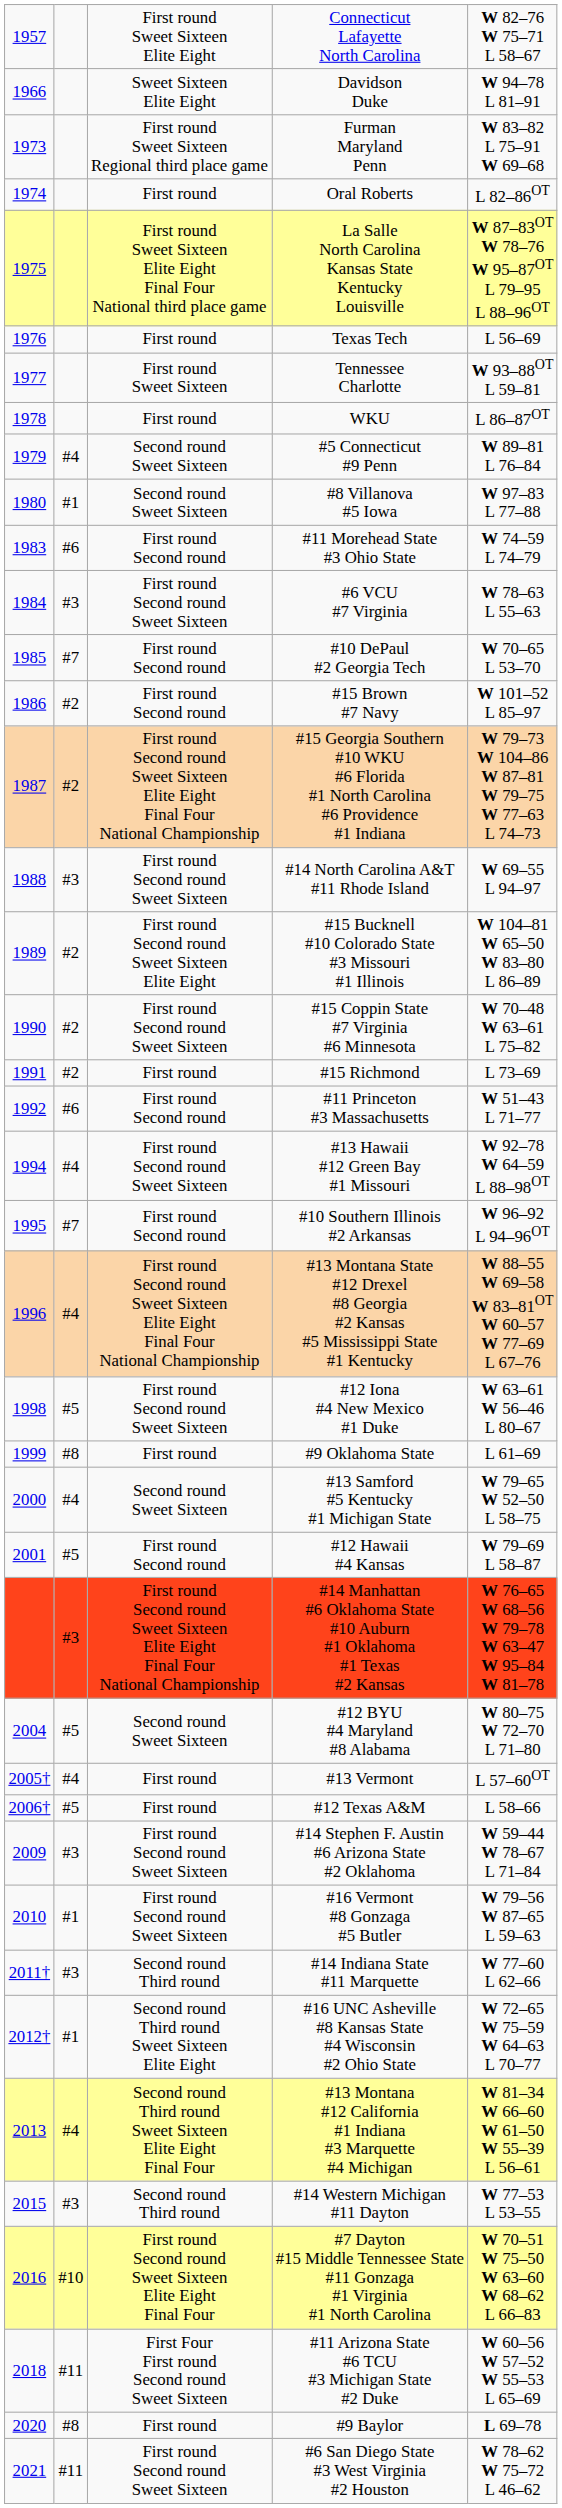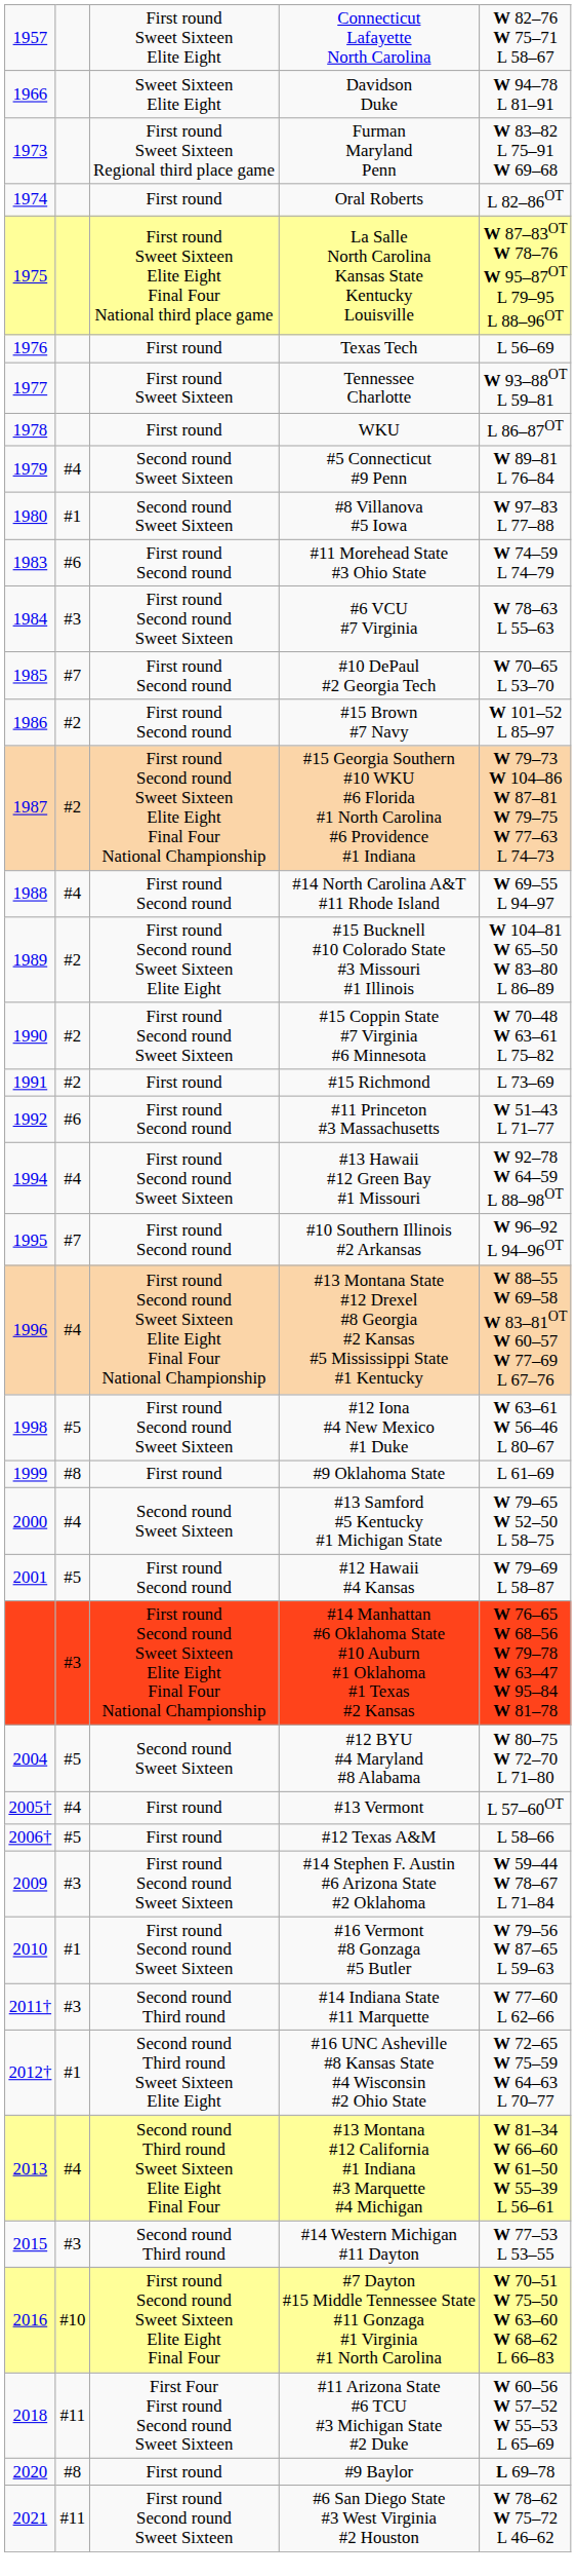#14 North Carolina A&T #11 Rhode Island | column 2: #3 -> #4
#14 North Carolina A&T #11 Rhode Island | column 3: First round Second round Sweet Sixteen -> First round Second round
